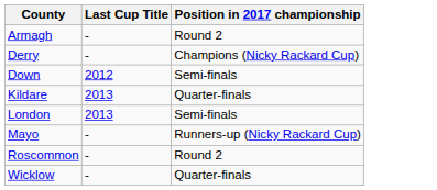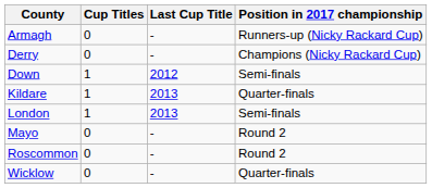+ column: Cup Titles | 0 | 0 | 1 | 1 | 1 | 0 | 0 | 0
Armagh | Position in 2017 championship: Round 2 -> Runners-up (Nicky Rackard Cup)
Mayo | Position in 2017 championship: Runners-up (Nicky Rackard Cup) -> Round 2
